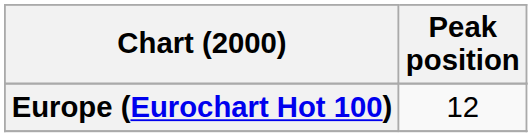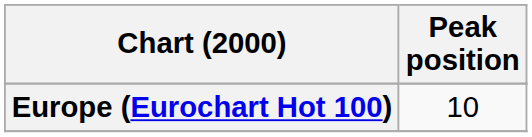Europe (Eurochart Hot 100) | Peak position: 12 -> 10
